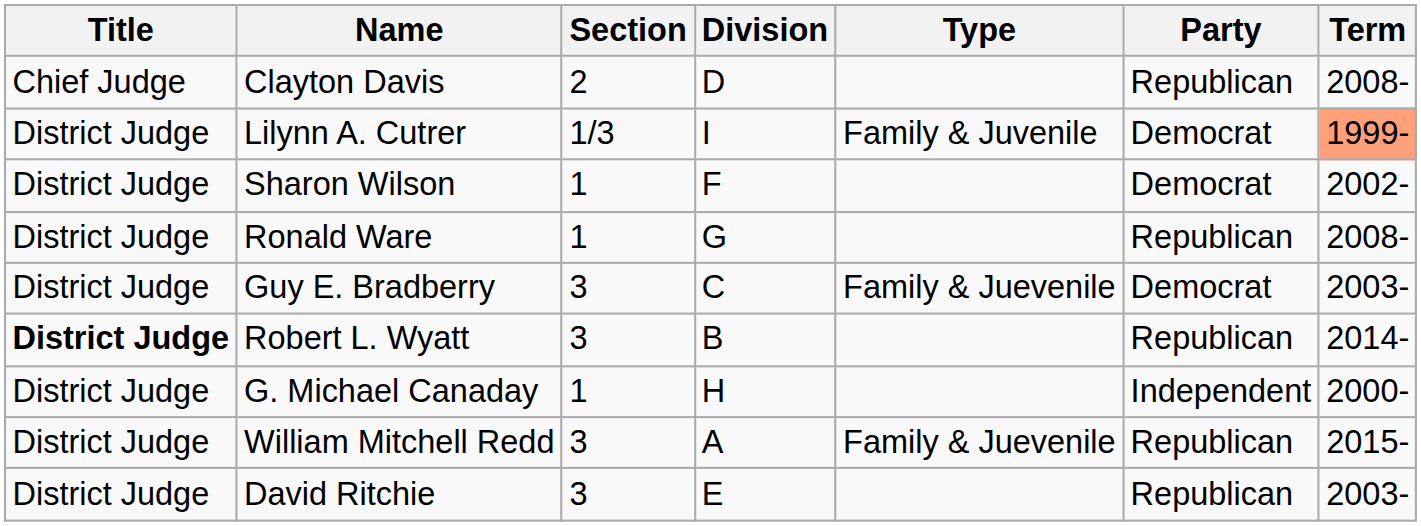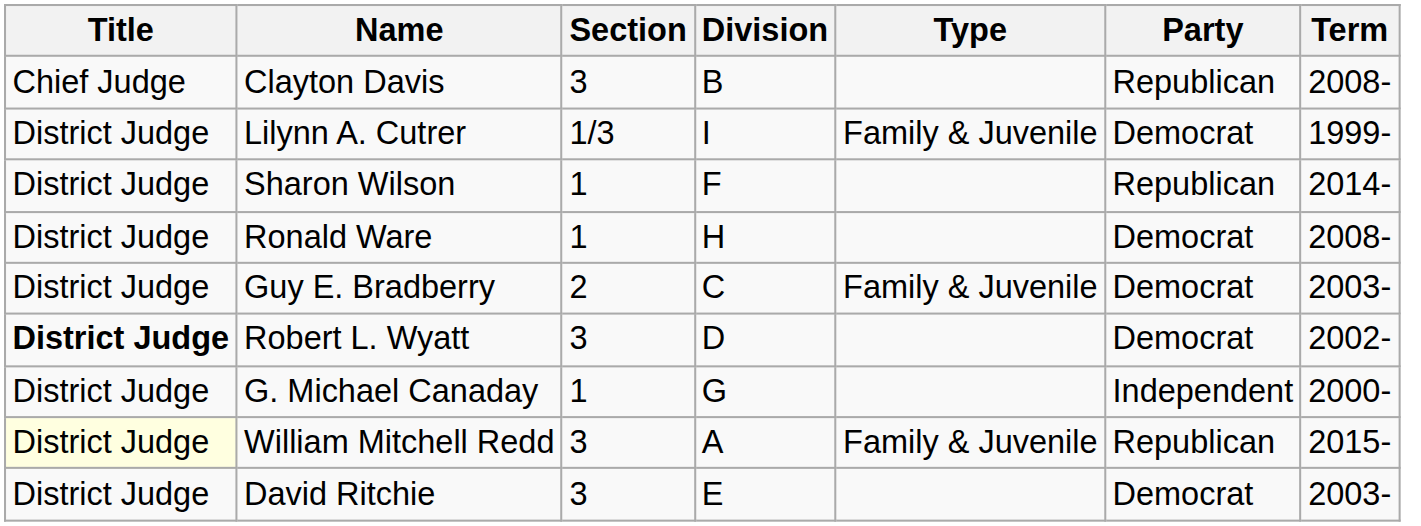Clayton Davis | Section: 2 -> 3
Clayton Davis | Division: D -> B
Lilynn A. Cutrer | Term: lightsalmon background -> no background
Sharon Wilson | Party: Democrat -> Republican
Sharon Wilson | Term: 2002- -> 2014-
Ronald Ware | Division: G -> H
Ronald Ware | Party: Republican -> Democrat
Guy E. Bradberry | Section: 3 -> 2
Guy E. Bradberry | Type: Family & Juevenile -> Family & Juvenile
Robert L. Wyatt | Division: B -> D
Robert L. Wyatt | Party: Republican -> Democrat
Robert L. Wyatt | Term: 2014- -> 2002-
G. Michael Canaday | Division: H -> G
William Mitchell Redd | Title: no background -> lightyellow background
William Mitchell Redd | Type: Family & Juevenile -> Family & Juvenile
David Ritchie | Party: Republican -> Democrat
